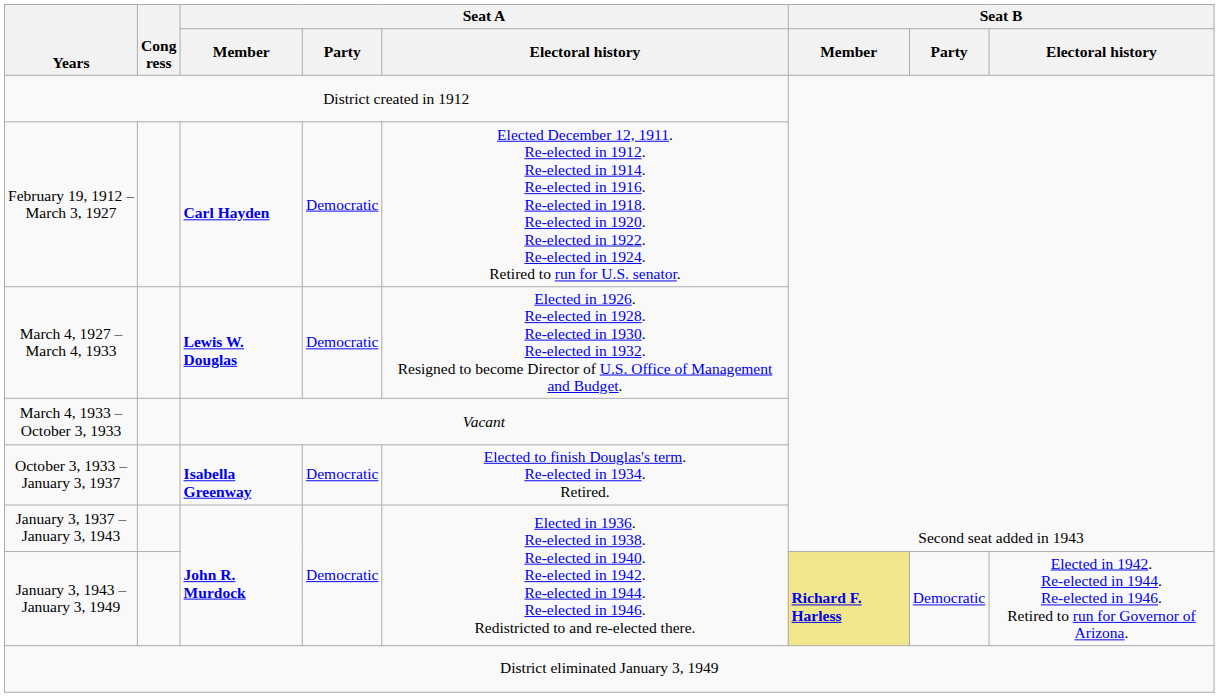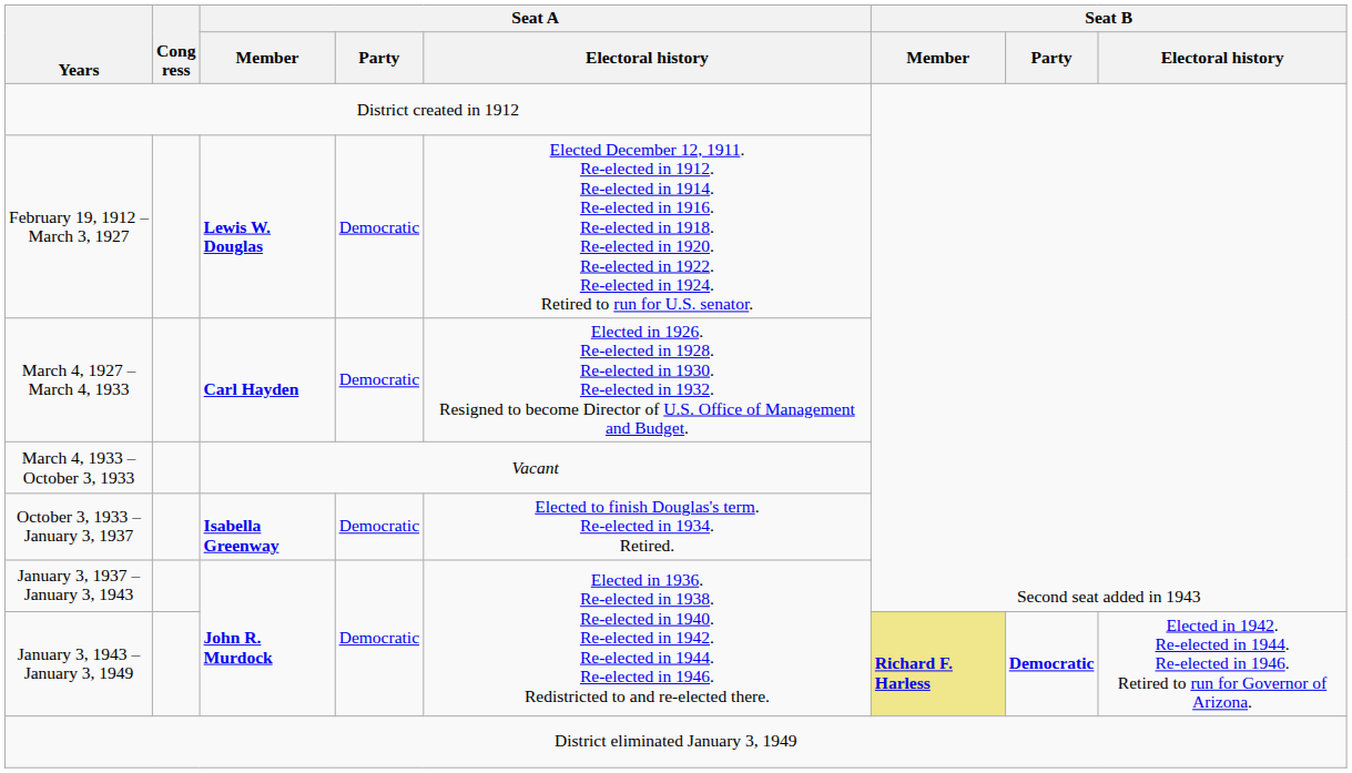February 19, 1912 – March 3, 1927 | Seat A / Member: Carl Hayden -> Lewis W. Douglas
March 4, 1927 – March 4, 1933 | Seat A / Member: Lewis W. Douglas -> Carl Hayden
January 3, 1943 – January 3, 1949 | Seat B / Party: normal -> bold
